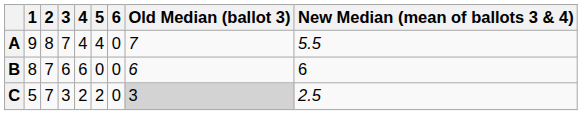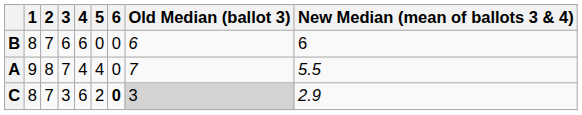rows swapped: A <-> B
C | 1: 5 -> 8
C | 4: 2 -> 6
C | 6: normal -> bold
C | New Median (mean of ballots 3 & 4): 2.5 -> 2.9
